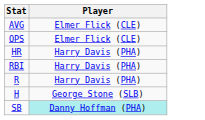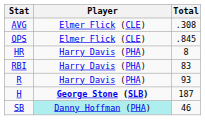+ column: Total | .308 | .845 | 8 | 83 | 93 | 187 | 46
H | Player: normal -> bold
